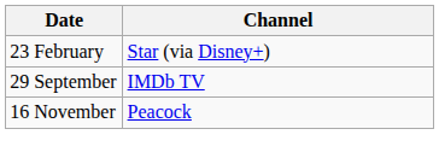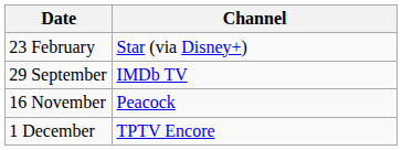+ row: 1 December | TPTV Encore
